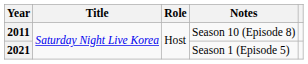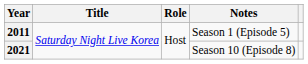2011 | Notes: Season 10 (Episode 8) -> Season 1 (Episode 5)
2021 | Notes: Season 1 (Episode 5) -> Season 10 (Episode 8)
